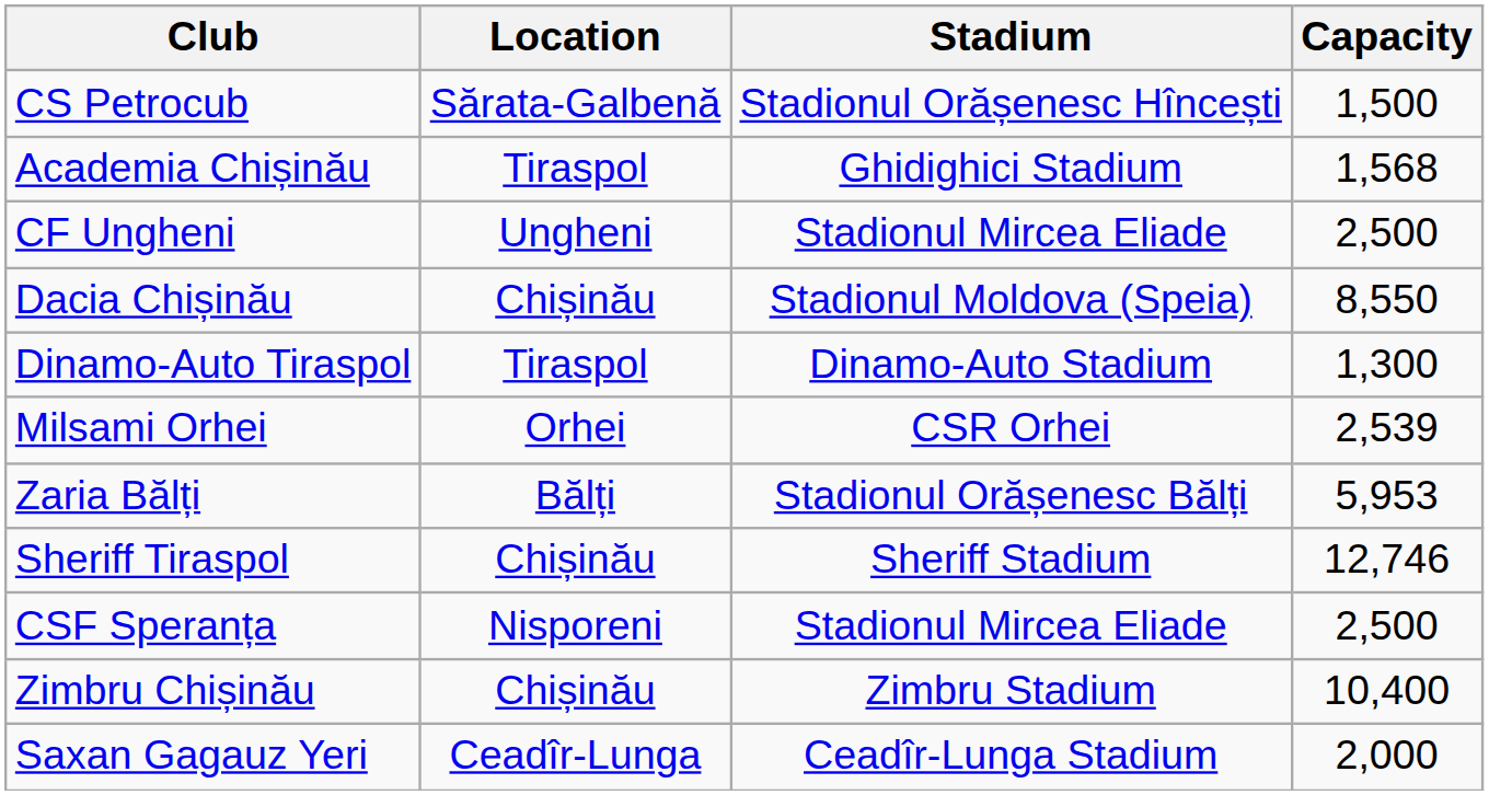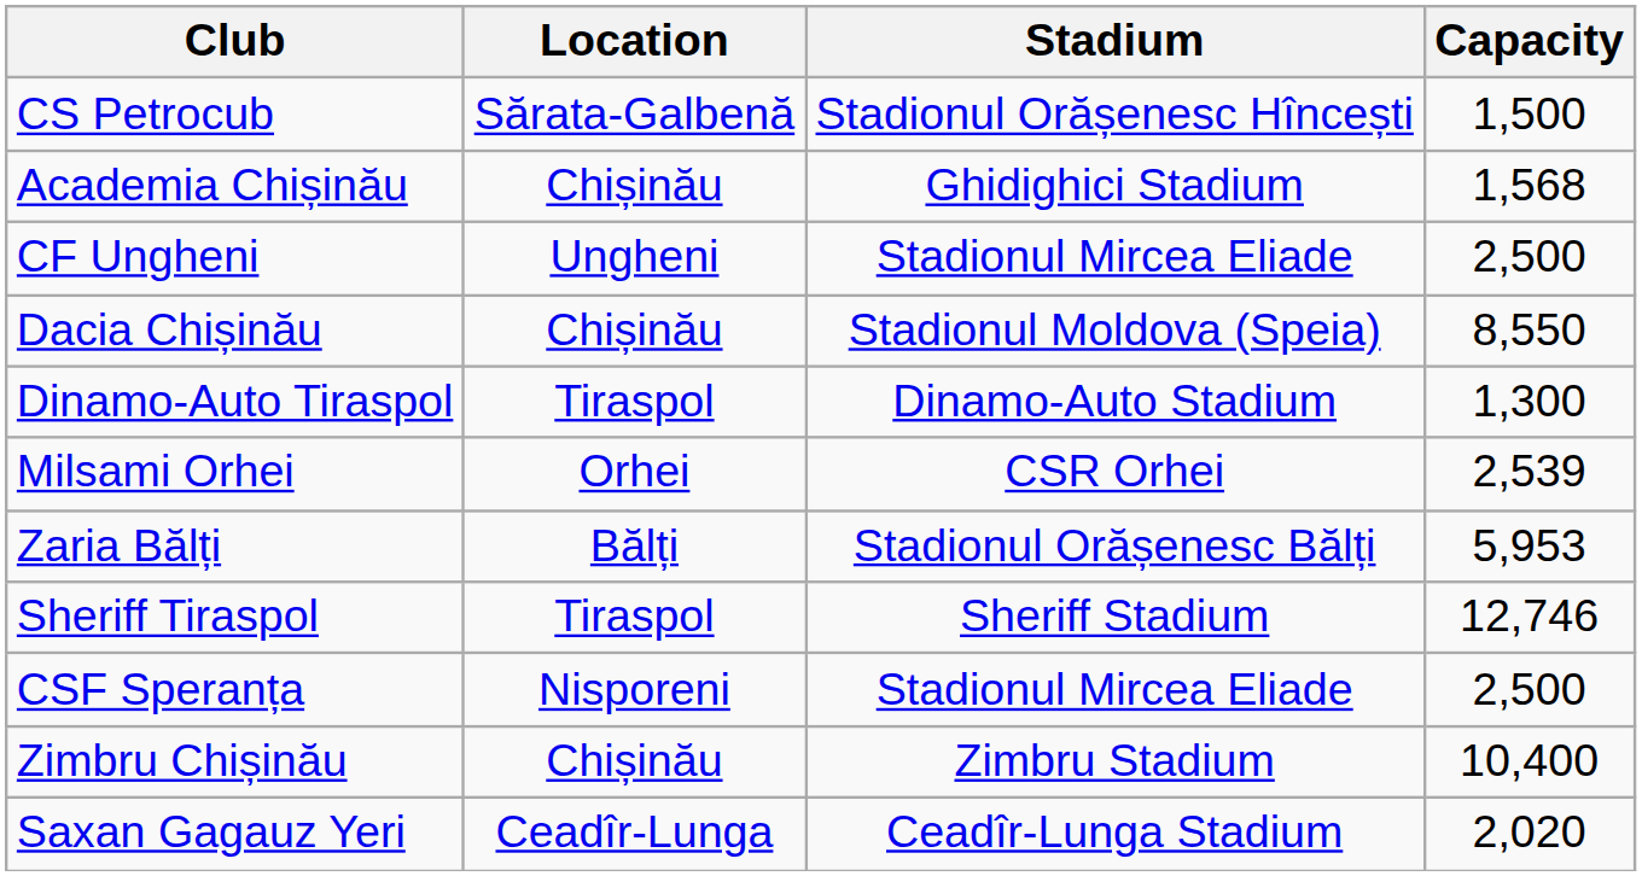Academia Chișinău | Location: Tiraspol -> Chișinău
Sheriff Tiraspol | Location: Chișinău -> Tiraspol
Saxan Gagauz Yeri | Capacity: 2,000 -> 2,020
